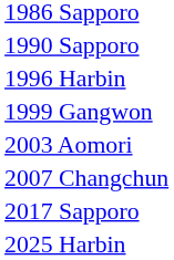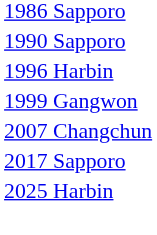- row: 2003 Aomori
